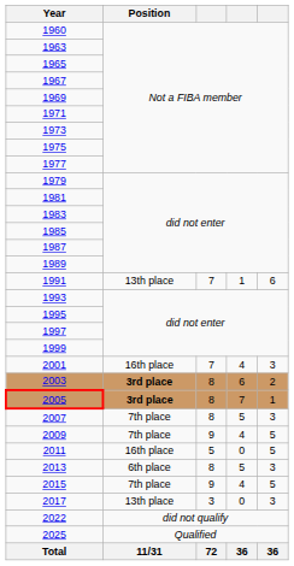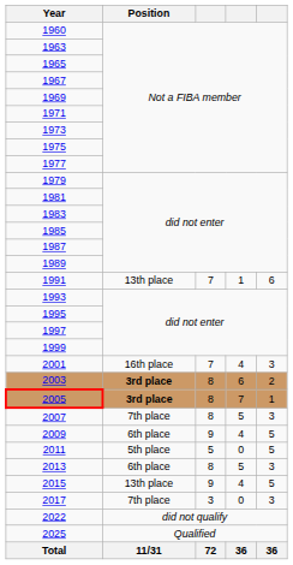2009 | Position: 7th place -> 6th place
2011 | Position: 16th place -> 5th place
2015 | Position: 7th place -> 13th place
2017 | Position: 13th place -> 7th place
